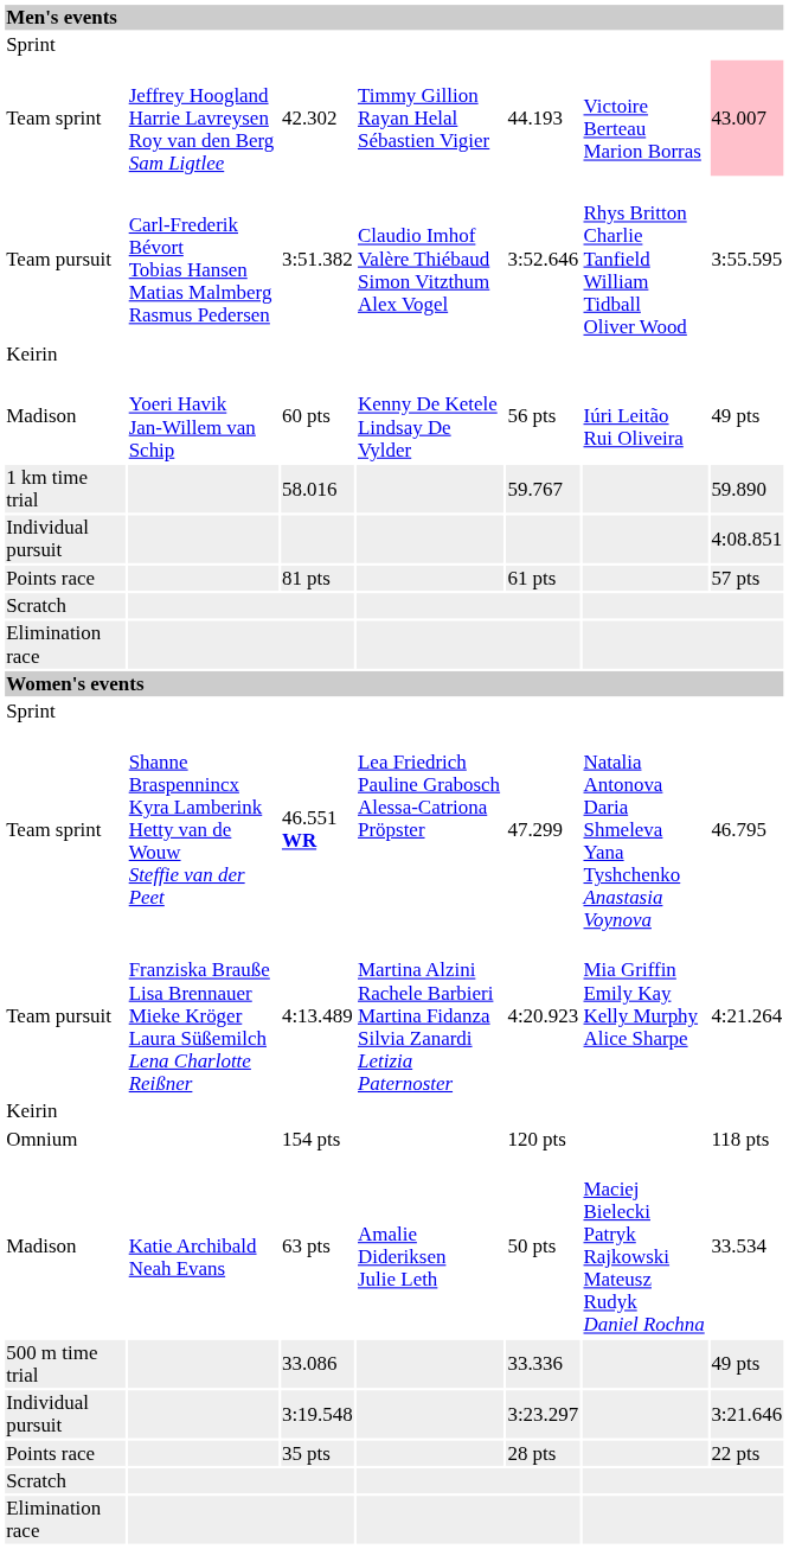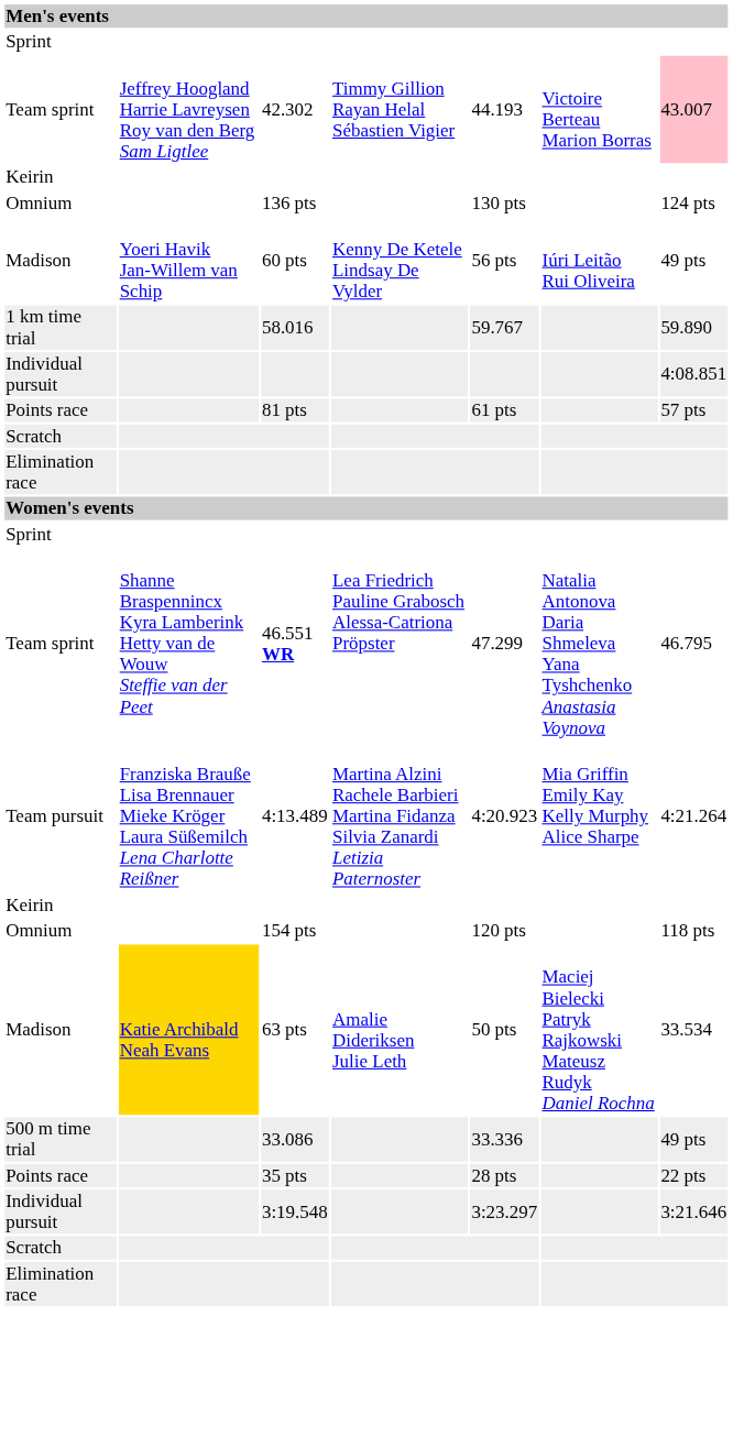- row: Team pursuit | Carl-Frederik Bévort Tobias Hansen Matias Malmberg Rasmus Pedersen | 3:51.382 | Claudio Imhof Valère Thiébaud Simon Vitzthum Alex Vogel | 3:52.646 | Rhys Britton Charlie Tanfield William Tidball Oliver Wood | 3:55.595
+ row: Omnium | 136 pts | 130 pts | 124 pts
63 pts | column 2: no background -> gold background
rows swapped: 3:19.548 <-> 35 pts
